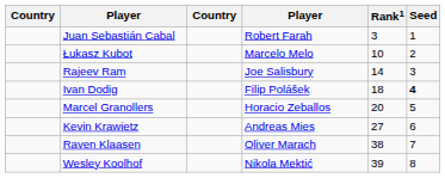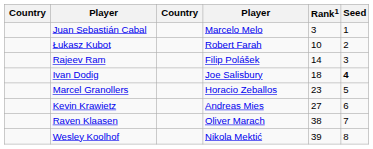Juan Sebastián Cabal | column 4: Robert Farah -> Marcelo Melo
Łukasz Kubot | column 4: Marcelo Melo -> Robert Farah
Rajeev Ram | column 4: Joe Salisbury -> Filip Polášek
Ivan Dodig | column 4: Filip Polášek -> Joe Salisbury
Marcel Granollers | Rank1: 20 -> 23
